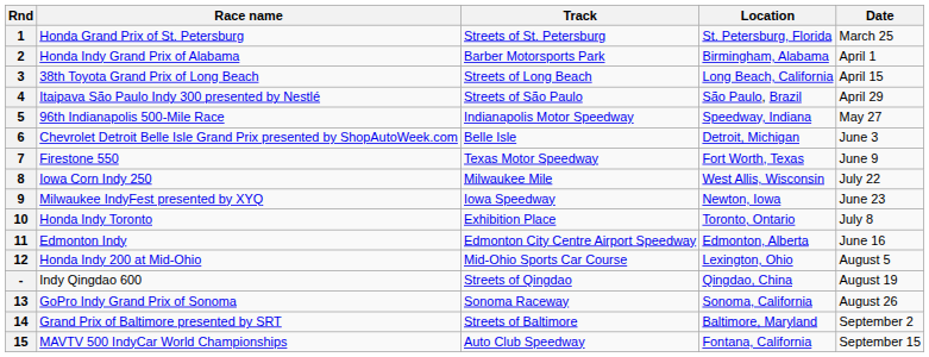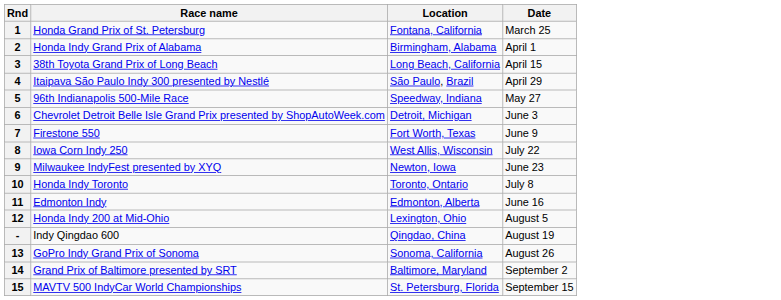- column: Track | Streets of St. Petersburg | Barber Motorsports Park | Streets of Long Beach | Streets of São Paulo | Indianapolis Motor Speedway | Belle Isle | Texas Motor Speedway | Milwaukee Mile | Iowa Speedway | Exhibition Place | Edmonton City Centre Airport Speedway | Mid-Ohio Sports Car Course | Streets of Qingdao | Sonoma Raceway | Streets of Baltimore | Auto Club Speedway
1 | Location: St. Petersburg, Florida -> Fontana, California
15 | Location: Fontana, California -> St. Petersburg, Florida
